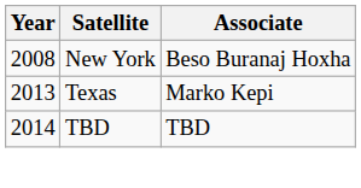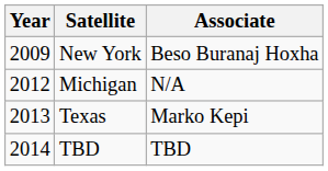New York | Year: 2008 -> 2009
+ row: 2012 | Michigan | N/A
